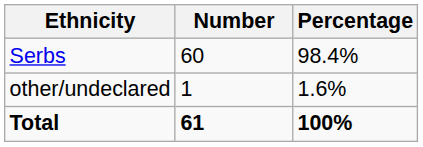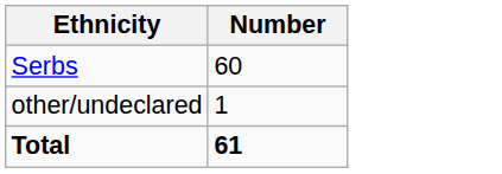- column: Percentage | 98.4% | 1.6% | 100%
